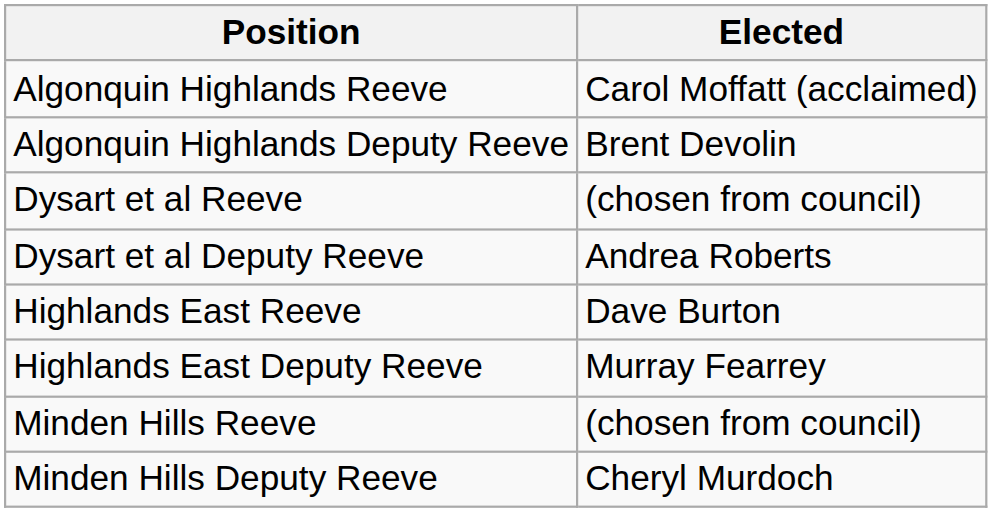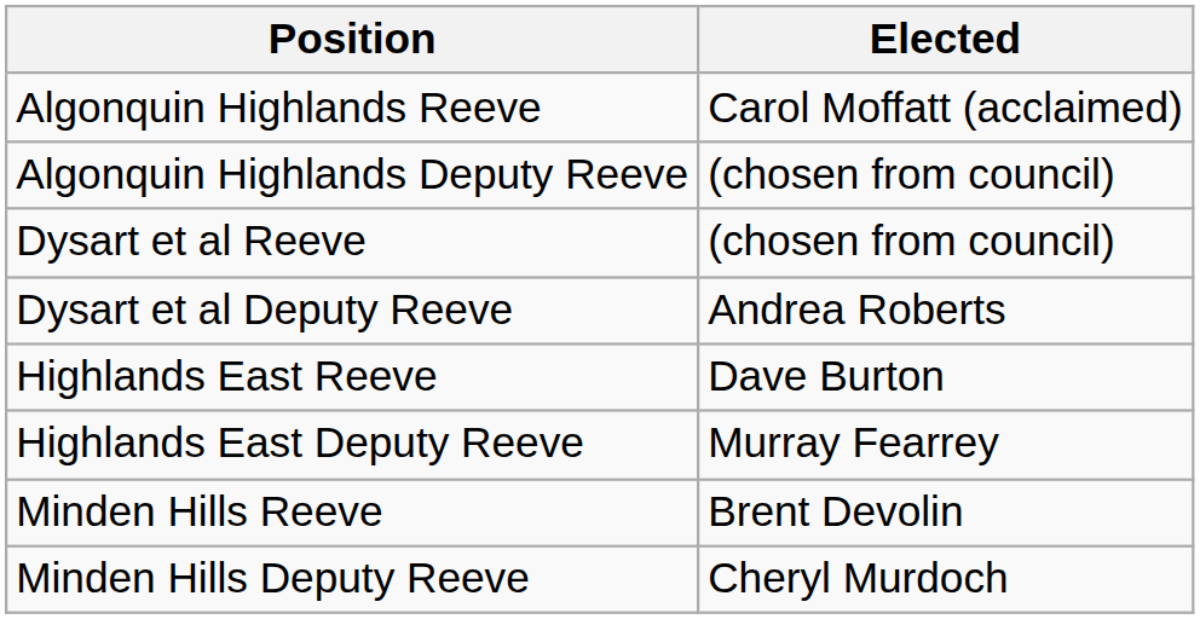Algonquin Highlands Deputy Reeve | Elected: Brent Devolin -> (chosen from council)
Minden Hills Reeve | Elected: (chosen from council) -> Brent Devolin
